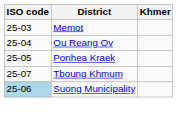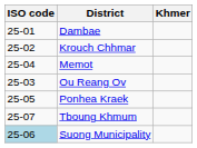+ row: 25-01 | Dambae
+ row: 25-02 | Krouch Chhmar
Memot | ISO code: 25-03 -> 25-04
Ou Reang Ov | ISO code: 25-04 -> 25-03
